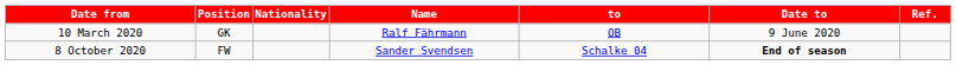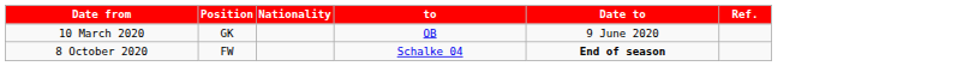- column: Name | Ralf Fährmann | Sander Svendsen
